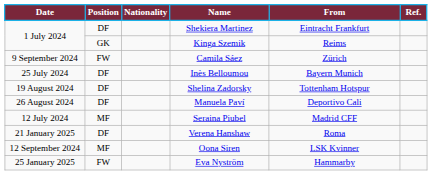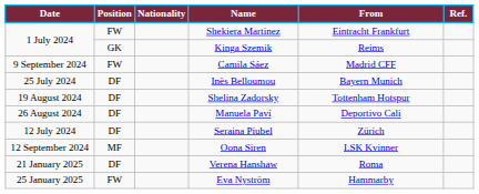Shekiera Martinez | Position: DF -> FW
Camila Sáez | From: Zürich -> Madrid CFF
Seraina Piubel | Position: MF -> DF
Seraina Piubel | From: Madrid CFF -> Zürich
rows swapped: Oona Siren <-> Verena Hanshaw
